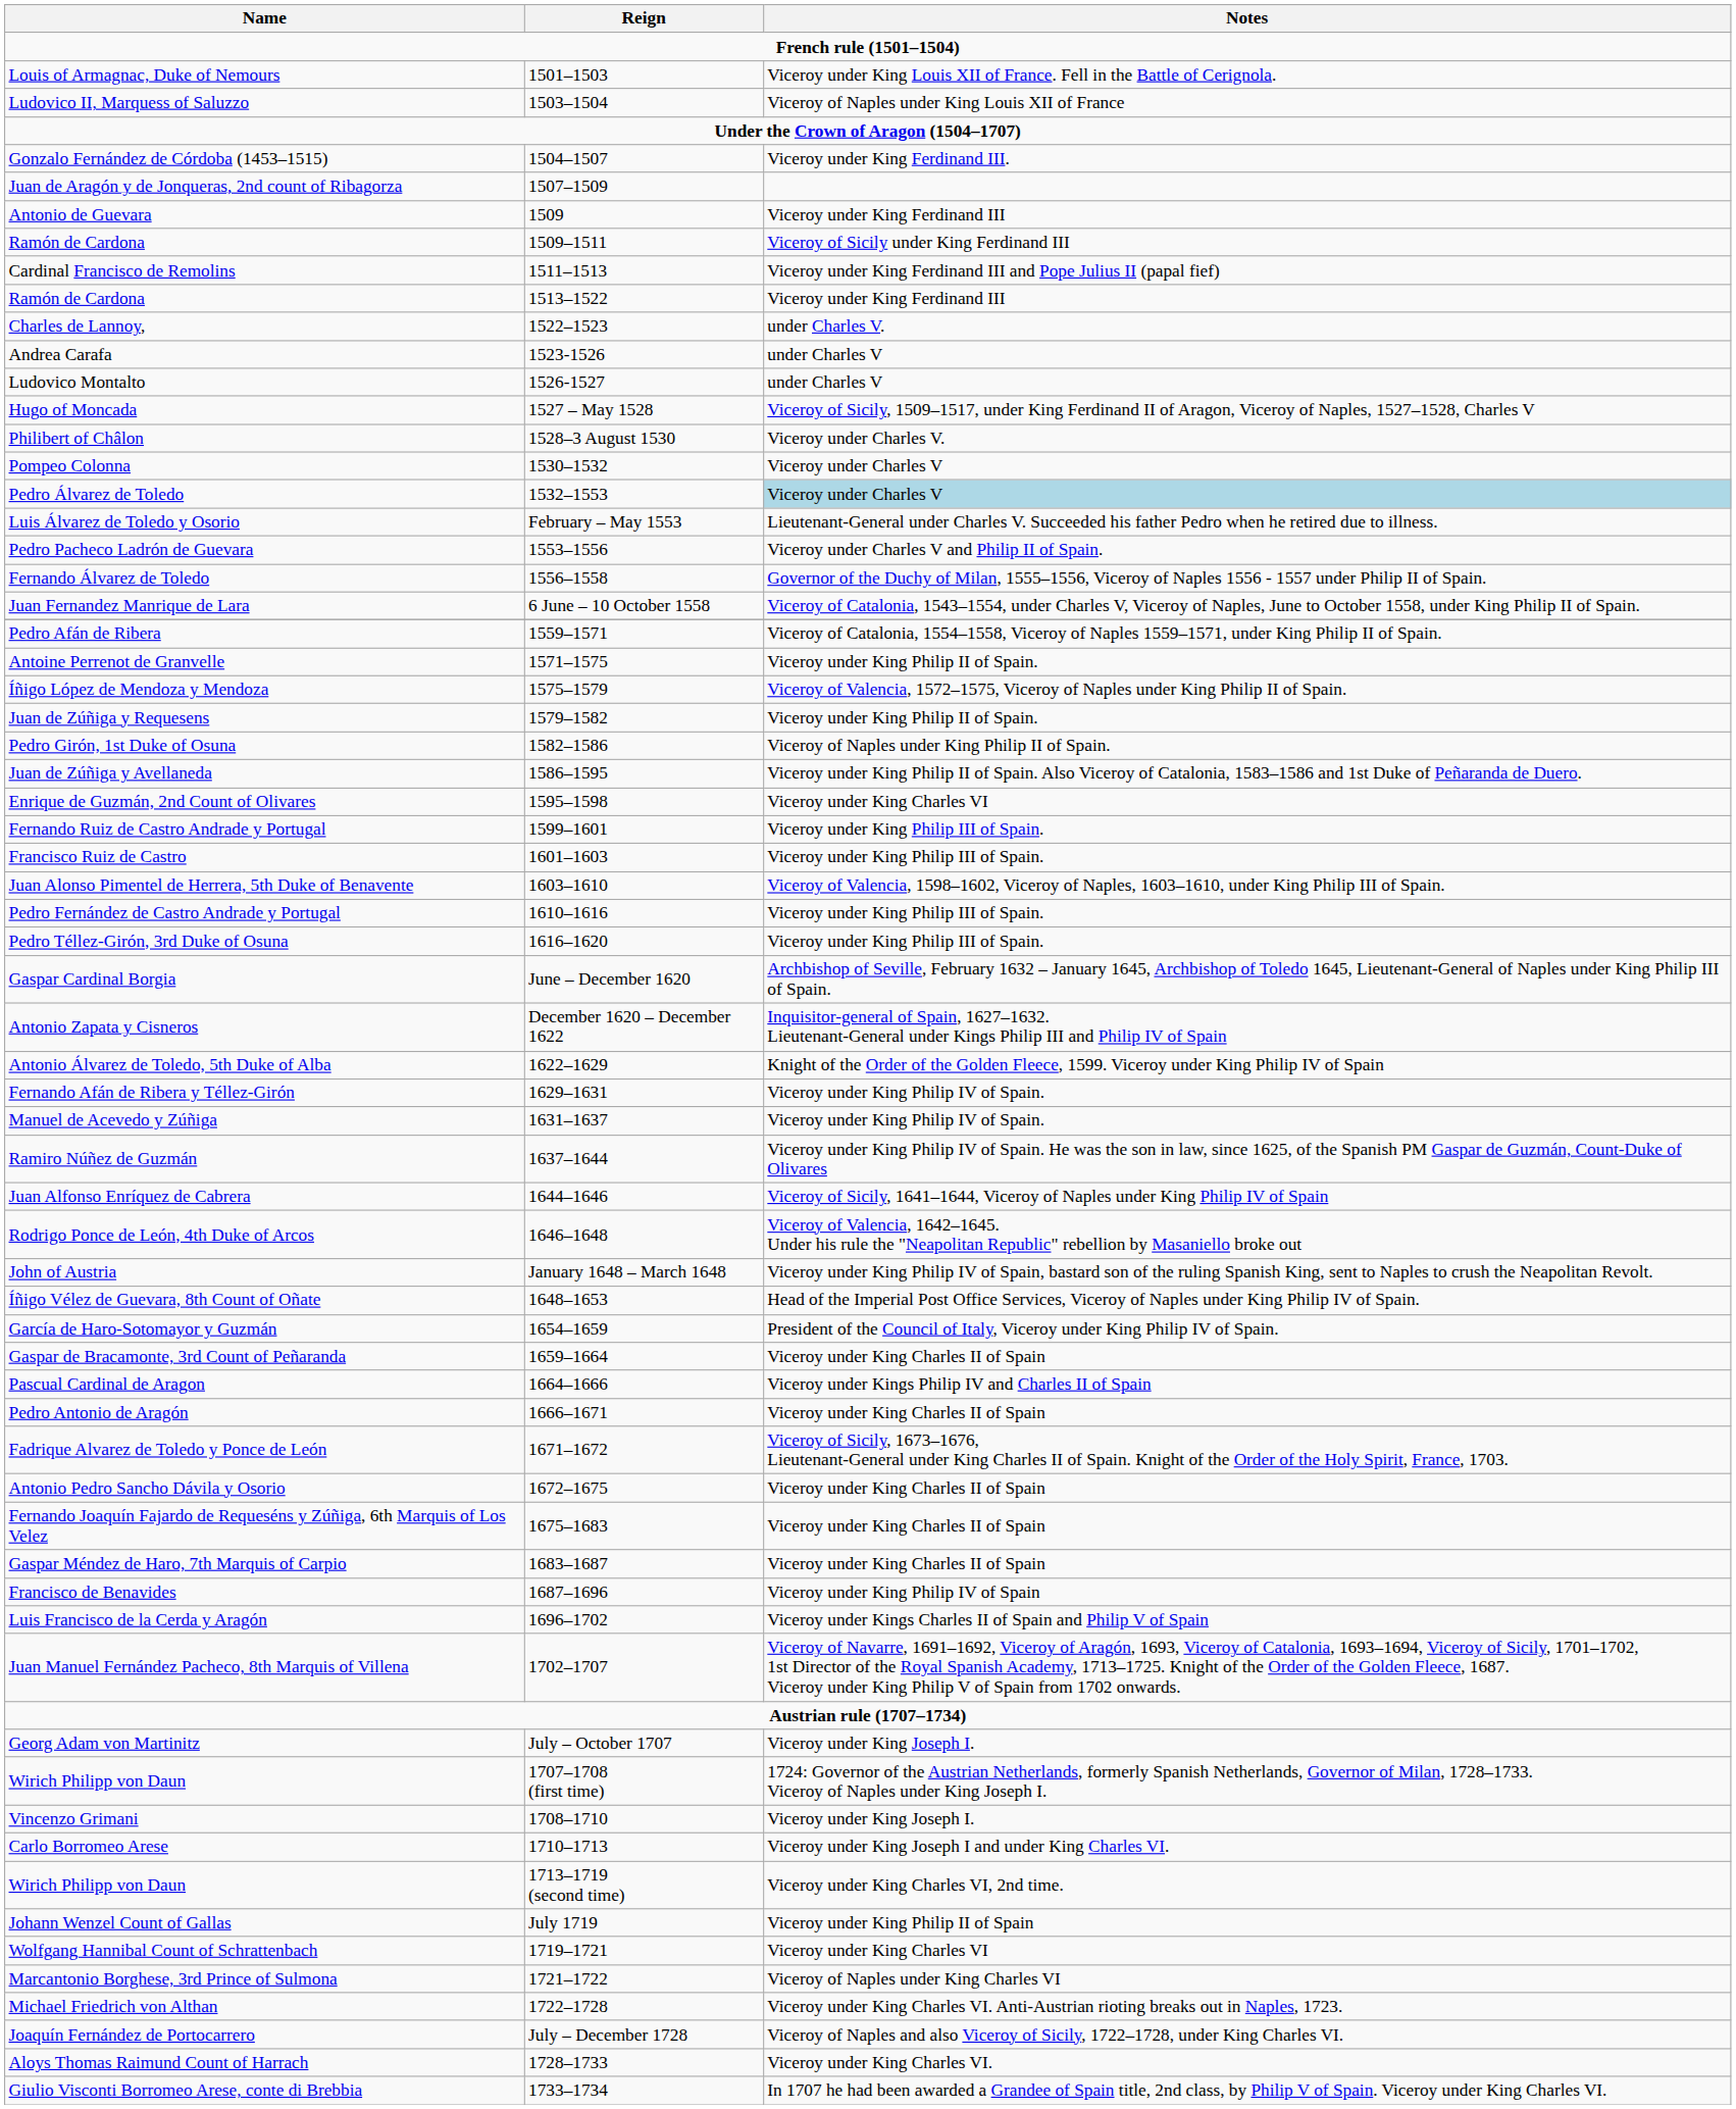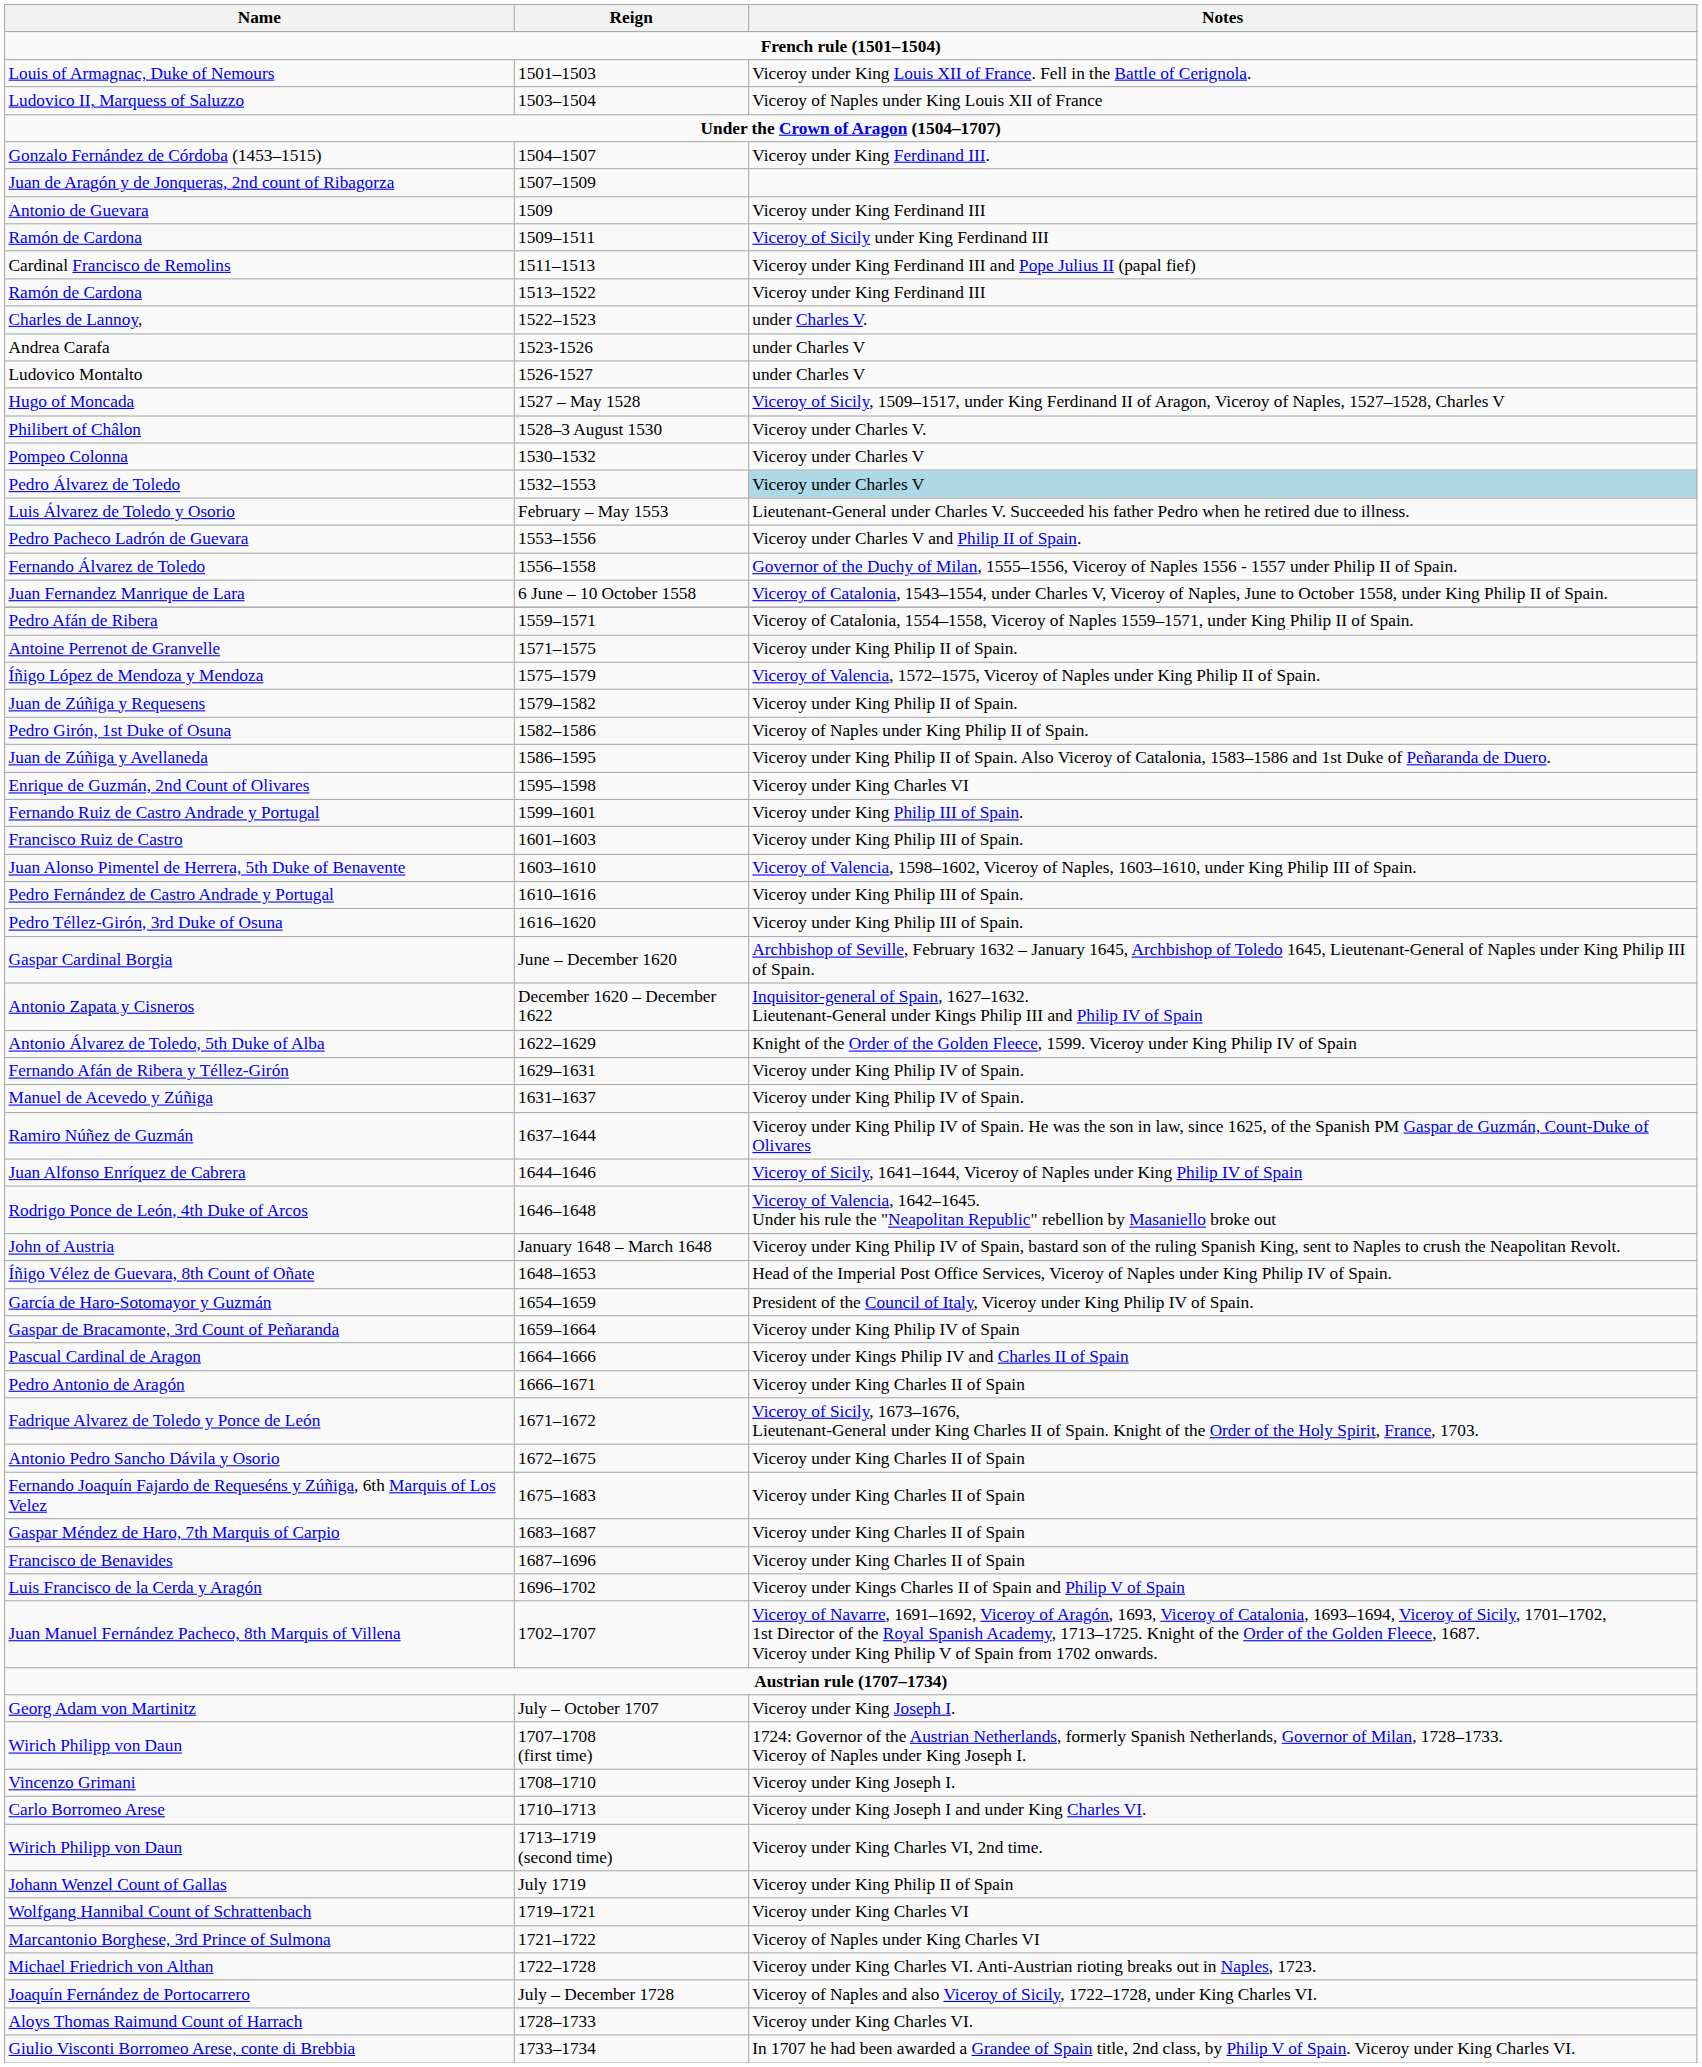Gaspar de Bracamonte, 3rd Count of Peñaranda | Notes: Viceroy under King Charles II of Spain -> Viceroy under King Philip IV of Spain
Francisco de Benavides | Notes: Viceroy under King Philip IV of Spain -> Viceroy under King Charles II of Spain
